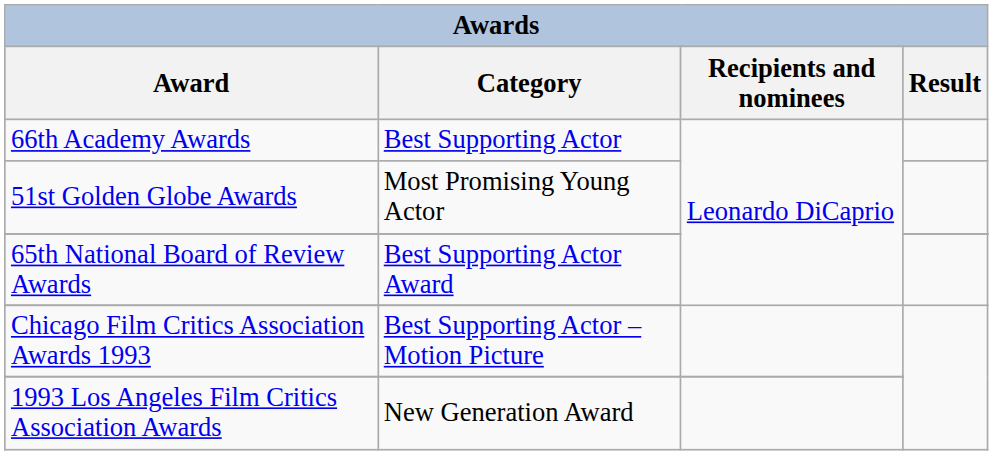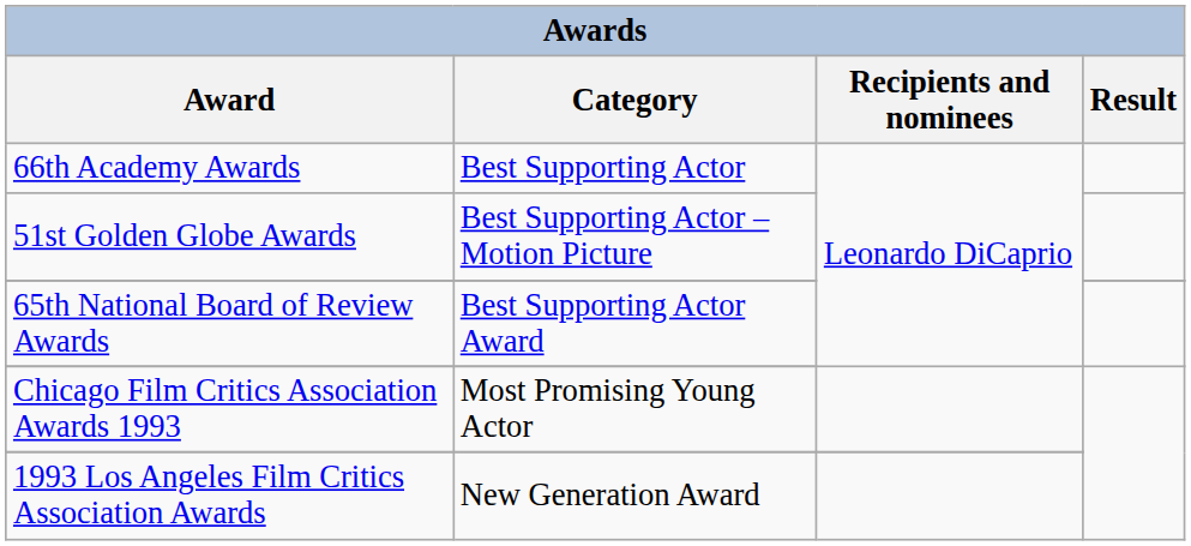51st Golden Globe Awards | Category: Most Promising Young Actor -> Best Supporting Actor – Motion Picture
Chicago Film Critics Association Awards 1993 | Category: Best Supporting Actor – Motion Picture -> Most Promising Young Actor
